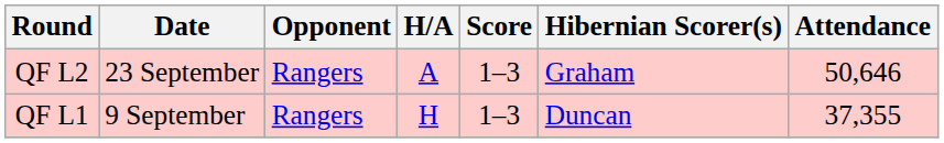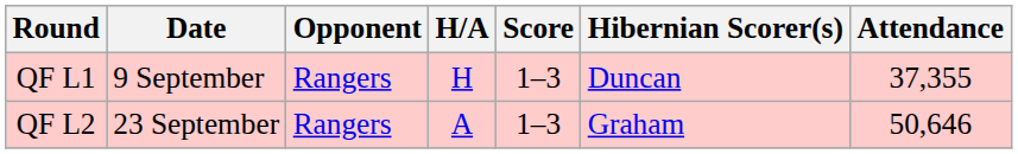rows swapped: QF L1 <-> QF L2
